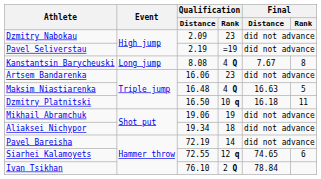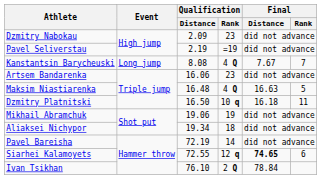Kanstantsin Barycheuski | Final / Rank: 8 -> 7
Siarhei Kalamoyets | Final / Distance: normal -> bold
